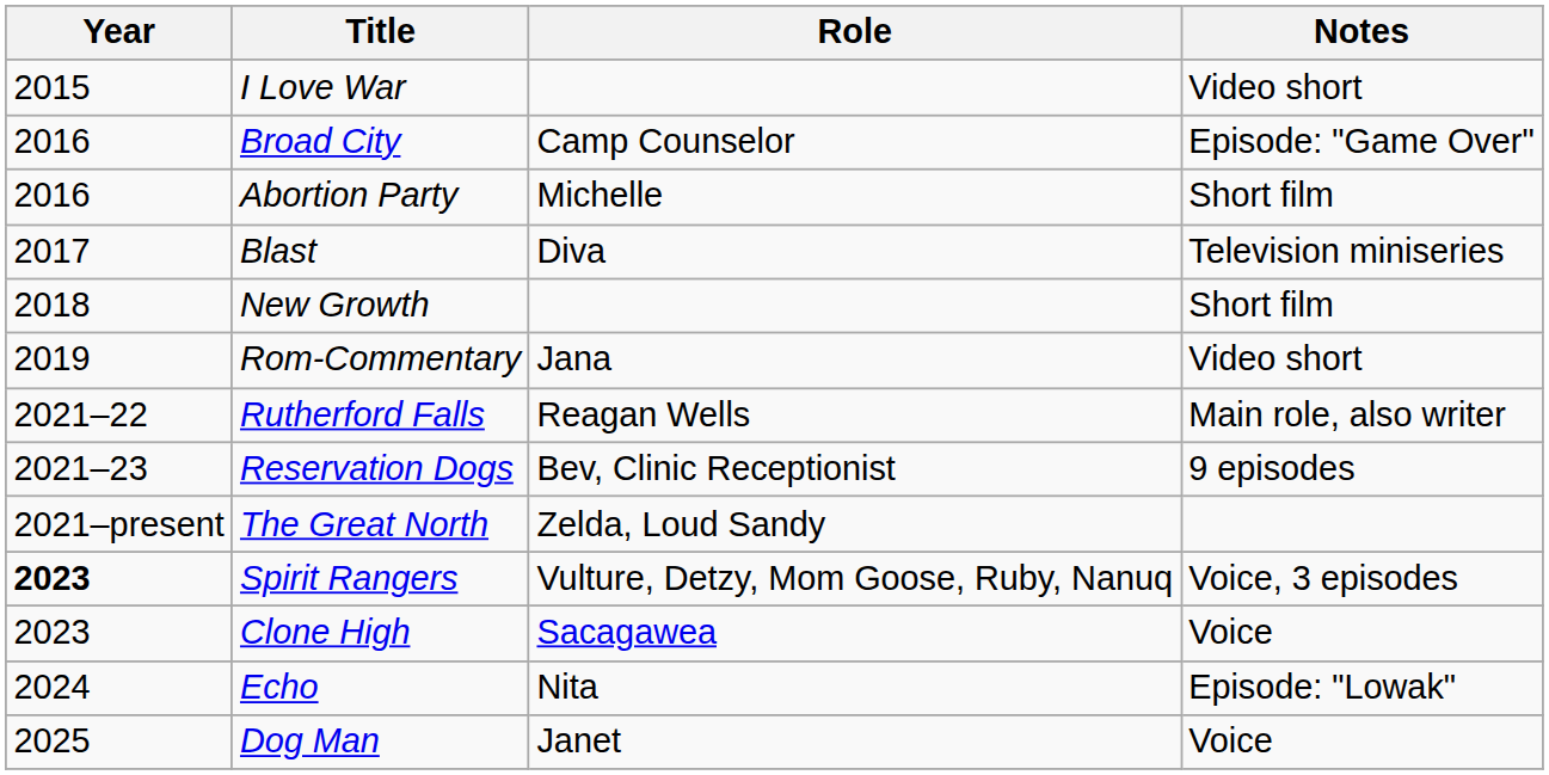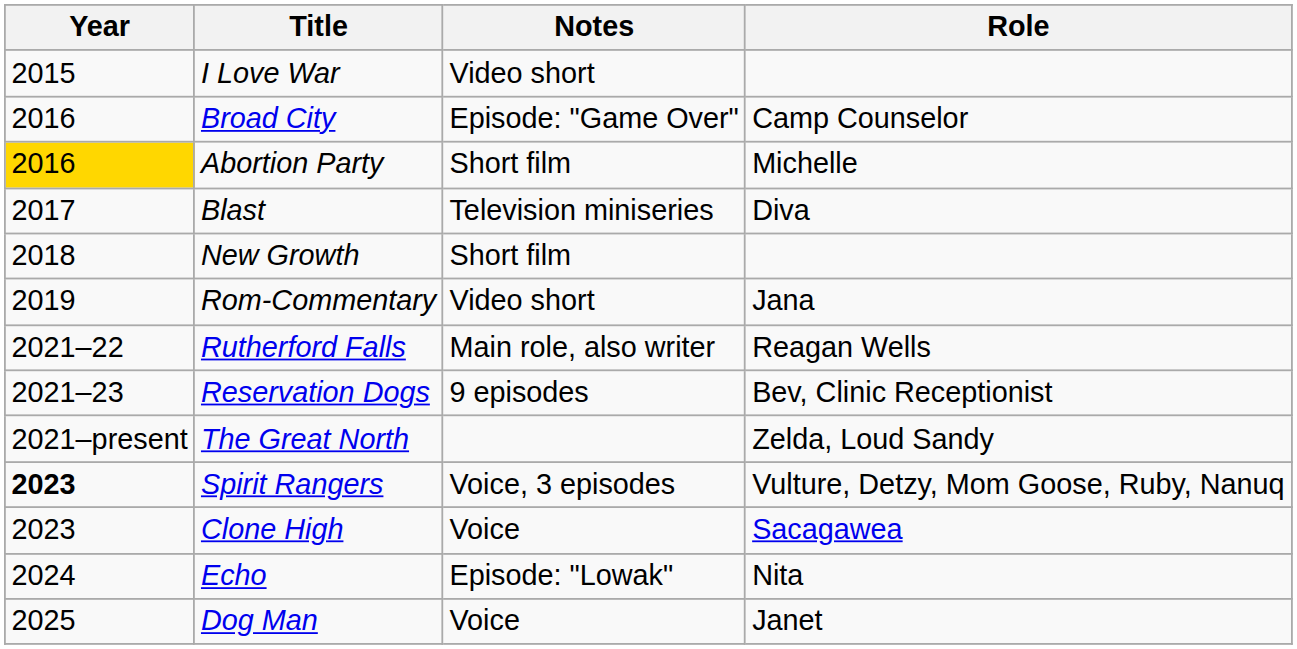columns swapped: Role <-> Notes
Abortion Party | Year: no background -> gold background
